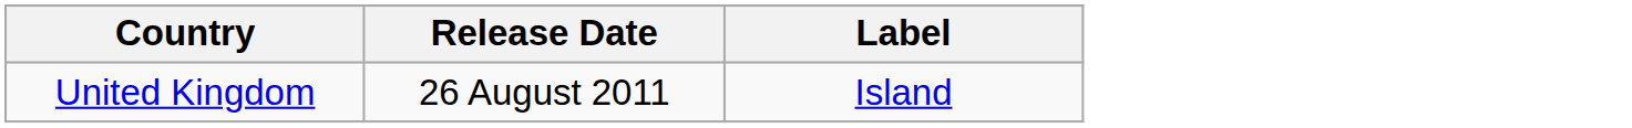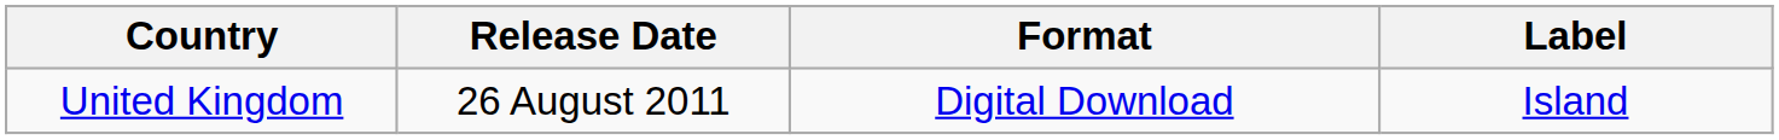+ column: Format | Digital Download
